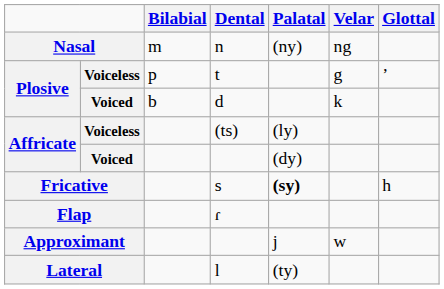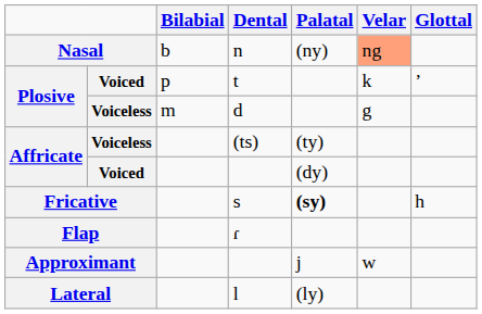n | Bilabial: m -> b
n | Velar: no background -> lightsalmon background
t | column 2: Voiceless -> Voiced
t | Velar: g -> k
d | column 2: Voiced -> Voiceless
d | Bilabial: b -> m
d | Velar: k -> g
(ts) | Palatal: (ly) -> (ty)
l | Palatal: (ty) -> (ly)
